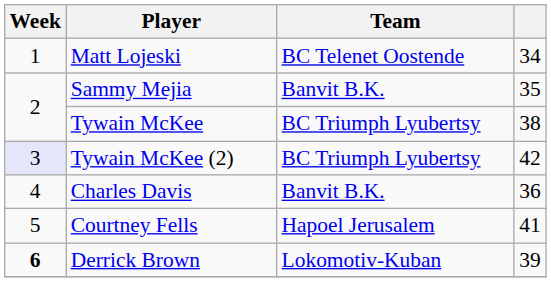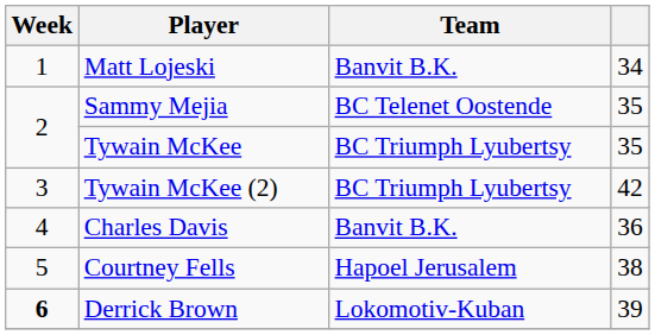Matt Lojeski | Team: BC Telenet Oostende -> Banvit B.K.
Sammy Mejia | Team: Banvit B.K. -> BC Telenet Oostende
Tywain McKee | column 4: 38 -> 35
Tywain McKee (2) | Week: lavender background -> no background
Courtney Fells | column 4: 41 -> 38
